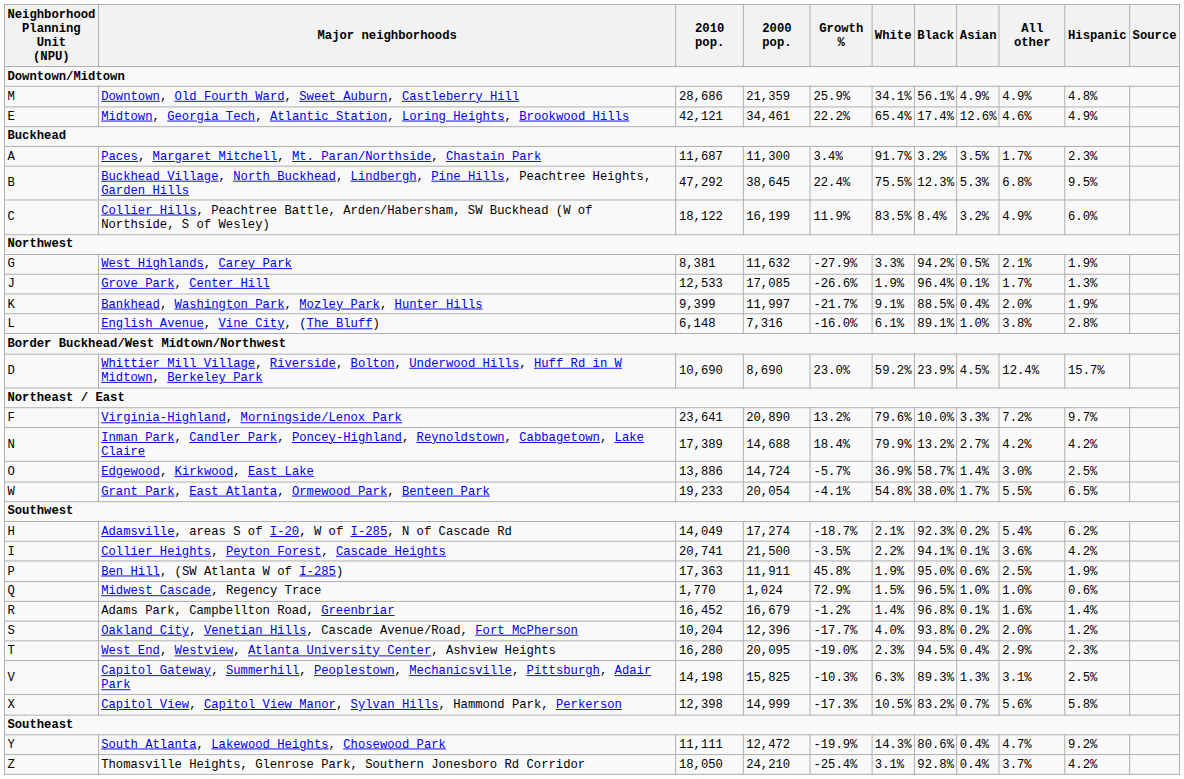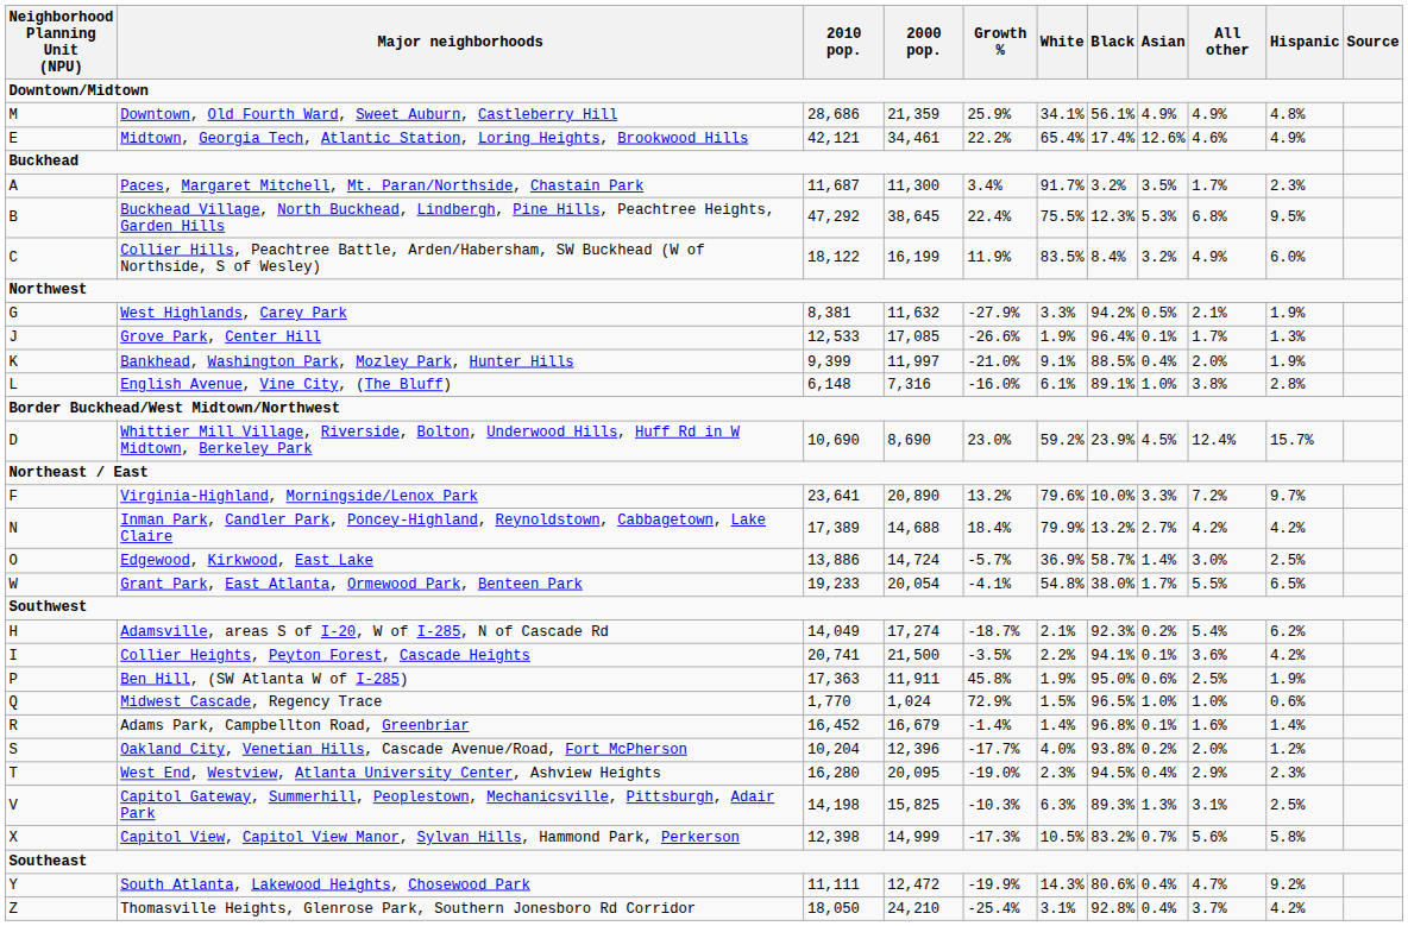Bankhead, Washington Park, Mozley Park, Hunter Hills | Growth %: -21.7% -> -21.0%
Adams Park, Campbellton Road, Greenbriar | Growth %: -1.2% -> -1.4%
